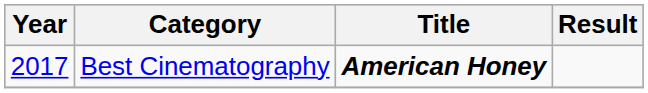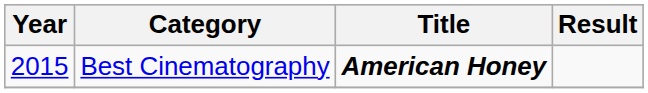Best Cinematography | Year: 2017 -> 2015
